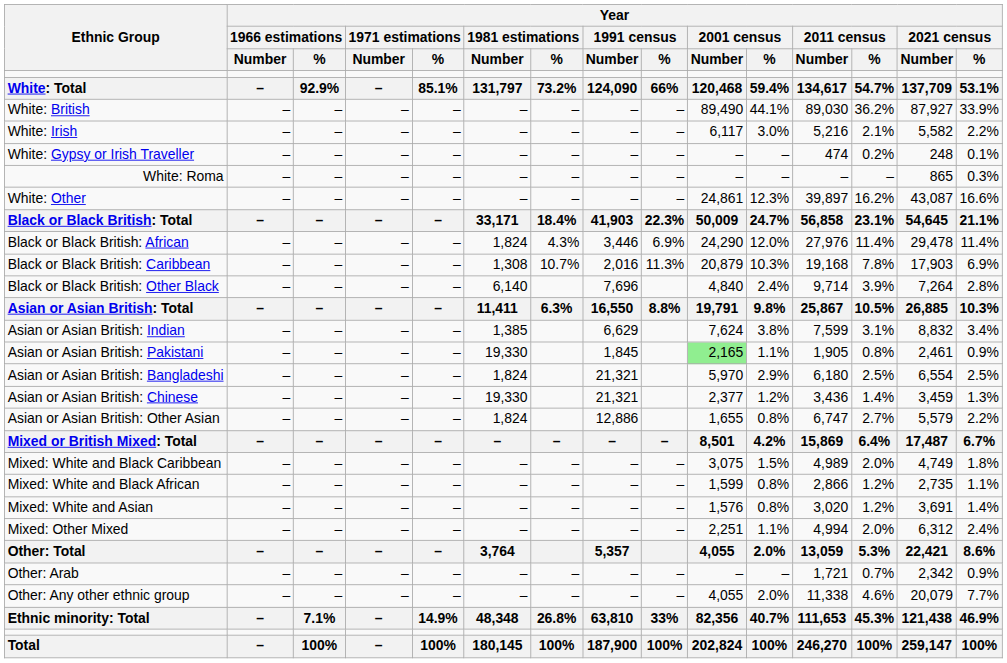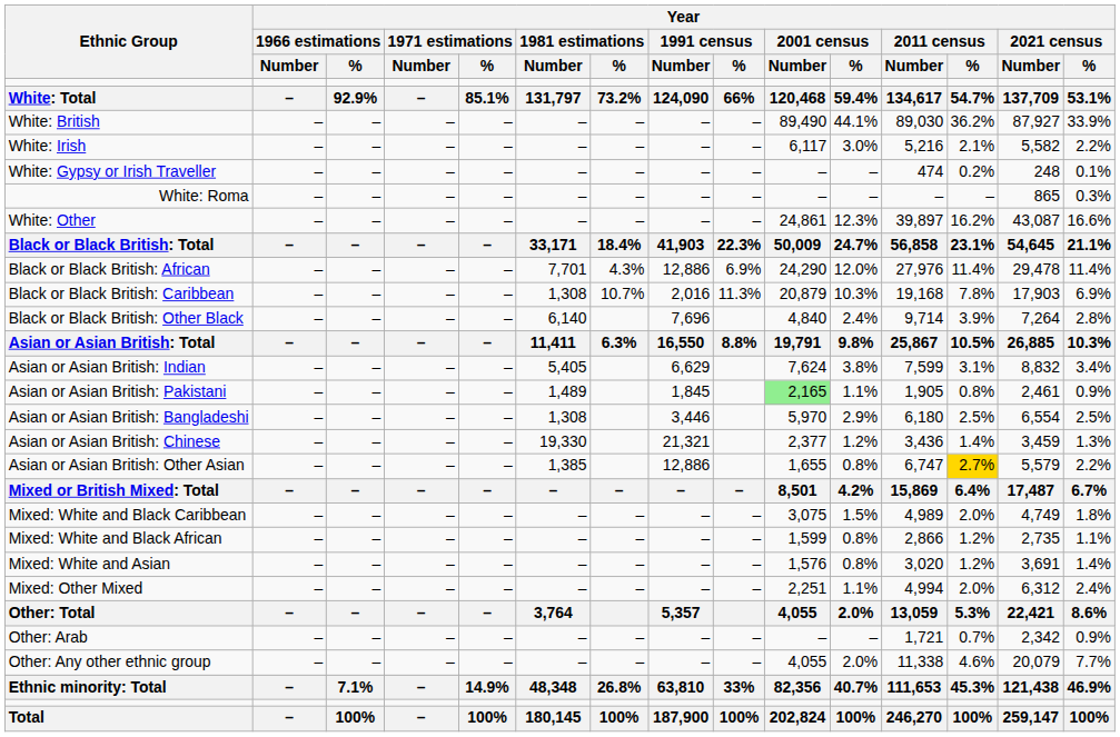Black or Black British: African | Year / 1981 estimations / Number: 1,824 -> 7,701
Black or Black British: African | Year / 1991 census / Number: 3,446 -> 12,886
Asian or Asian British: Indian | Year / 1981 estimations / Number: 1,385 -> 5,405
Asian or Asian British: Pakistani | Year / 1981 estimations / Number: 19,330 -> 1,489
Asian or Asian British: Bangladeshi | Year / 1981 estimations / Number: 1,824 -> 1,308
Asian or Asian British: Bangladeshi | Year / 1991 census / Number: 21,321 -> 3,446
Asian or Asian British: Other Asian | Year / 1981 estimations / Number: 1,824 -> 1,385
Asian or Asian British: Other Asian | Year / 2011 census / %: no background -> gold background
